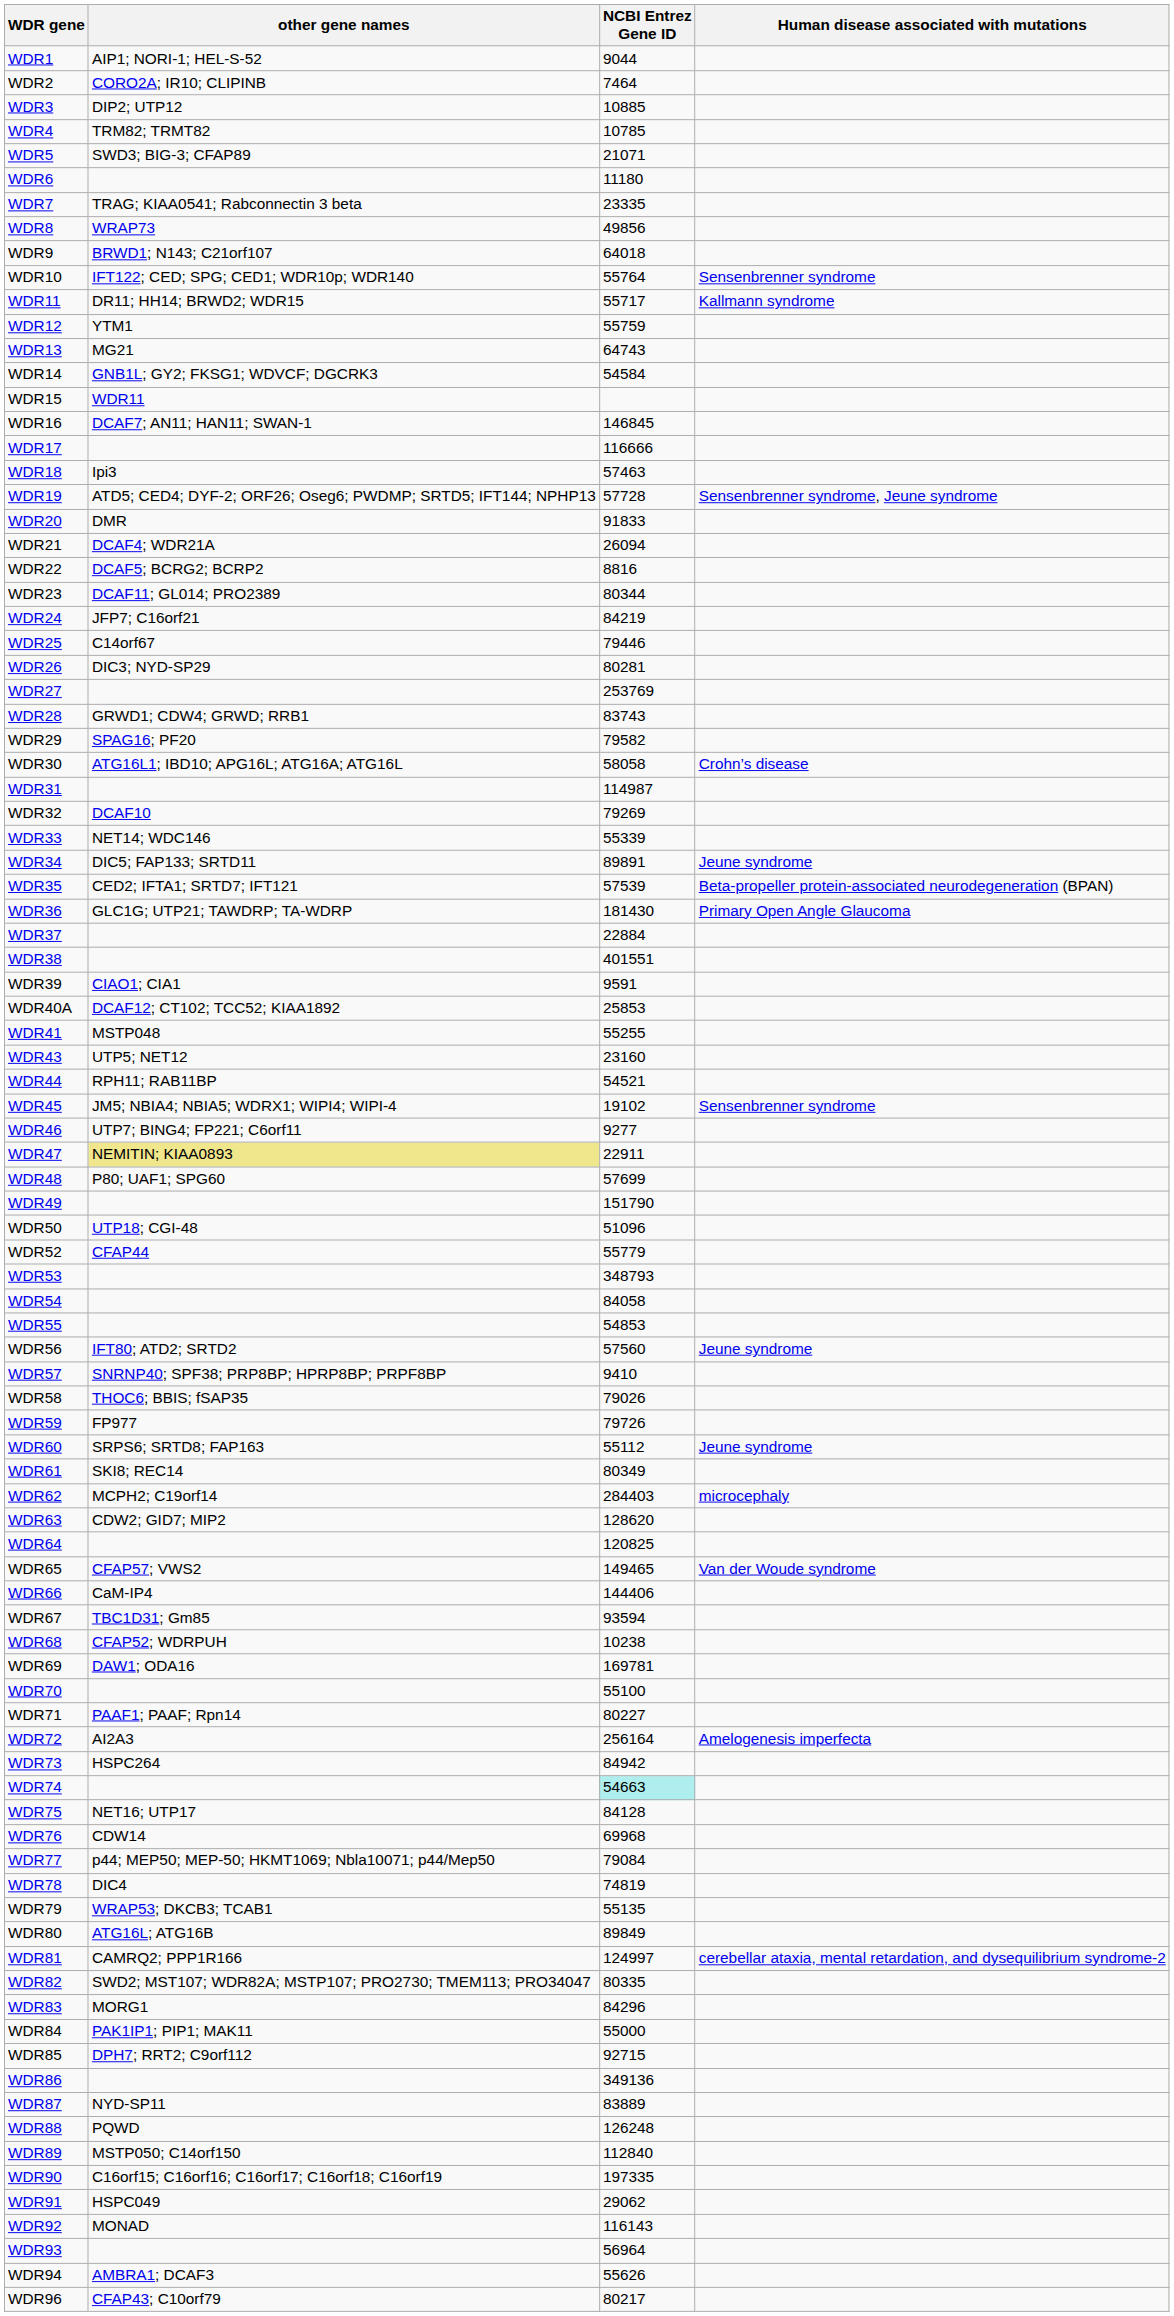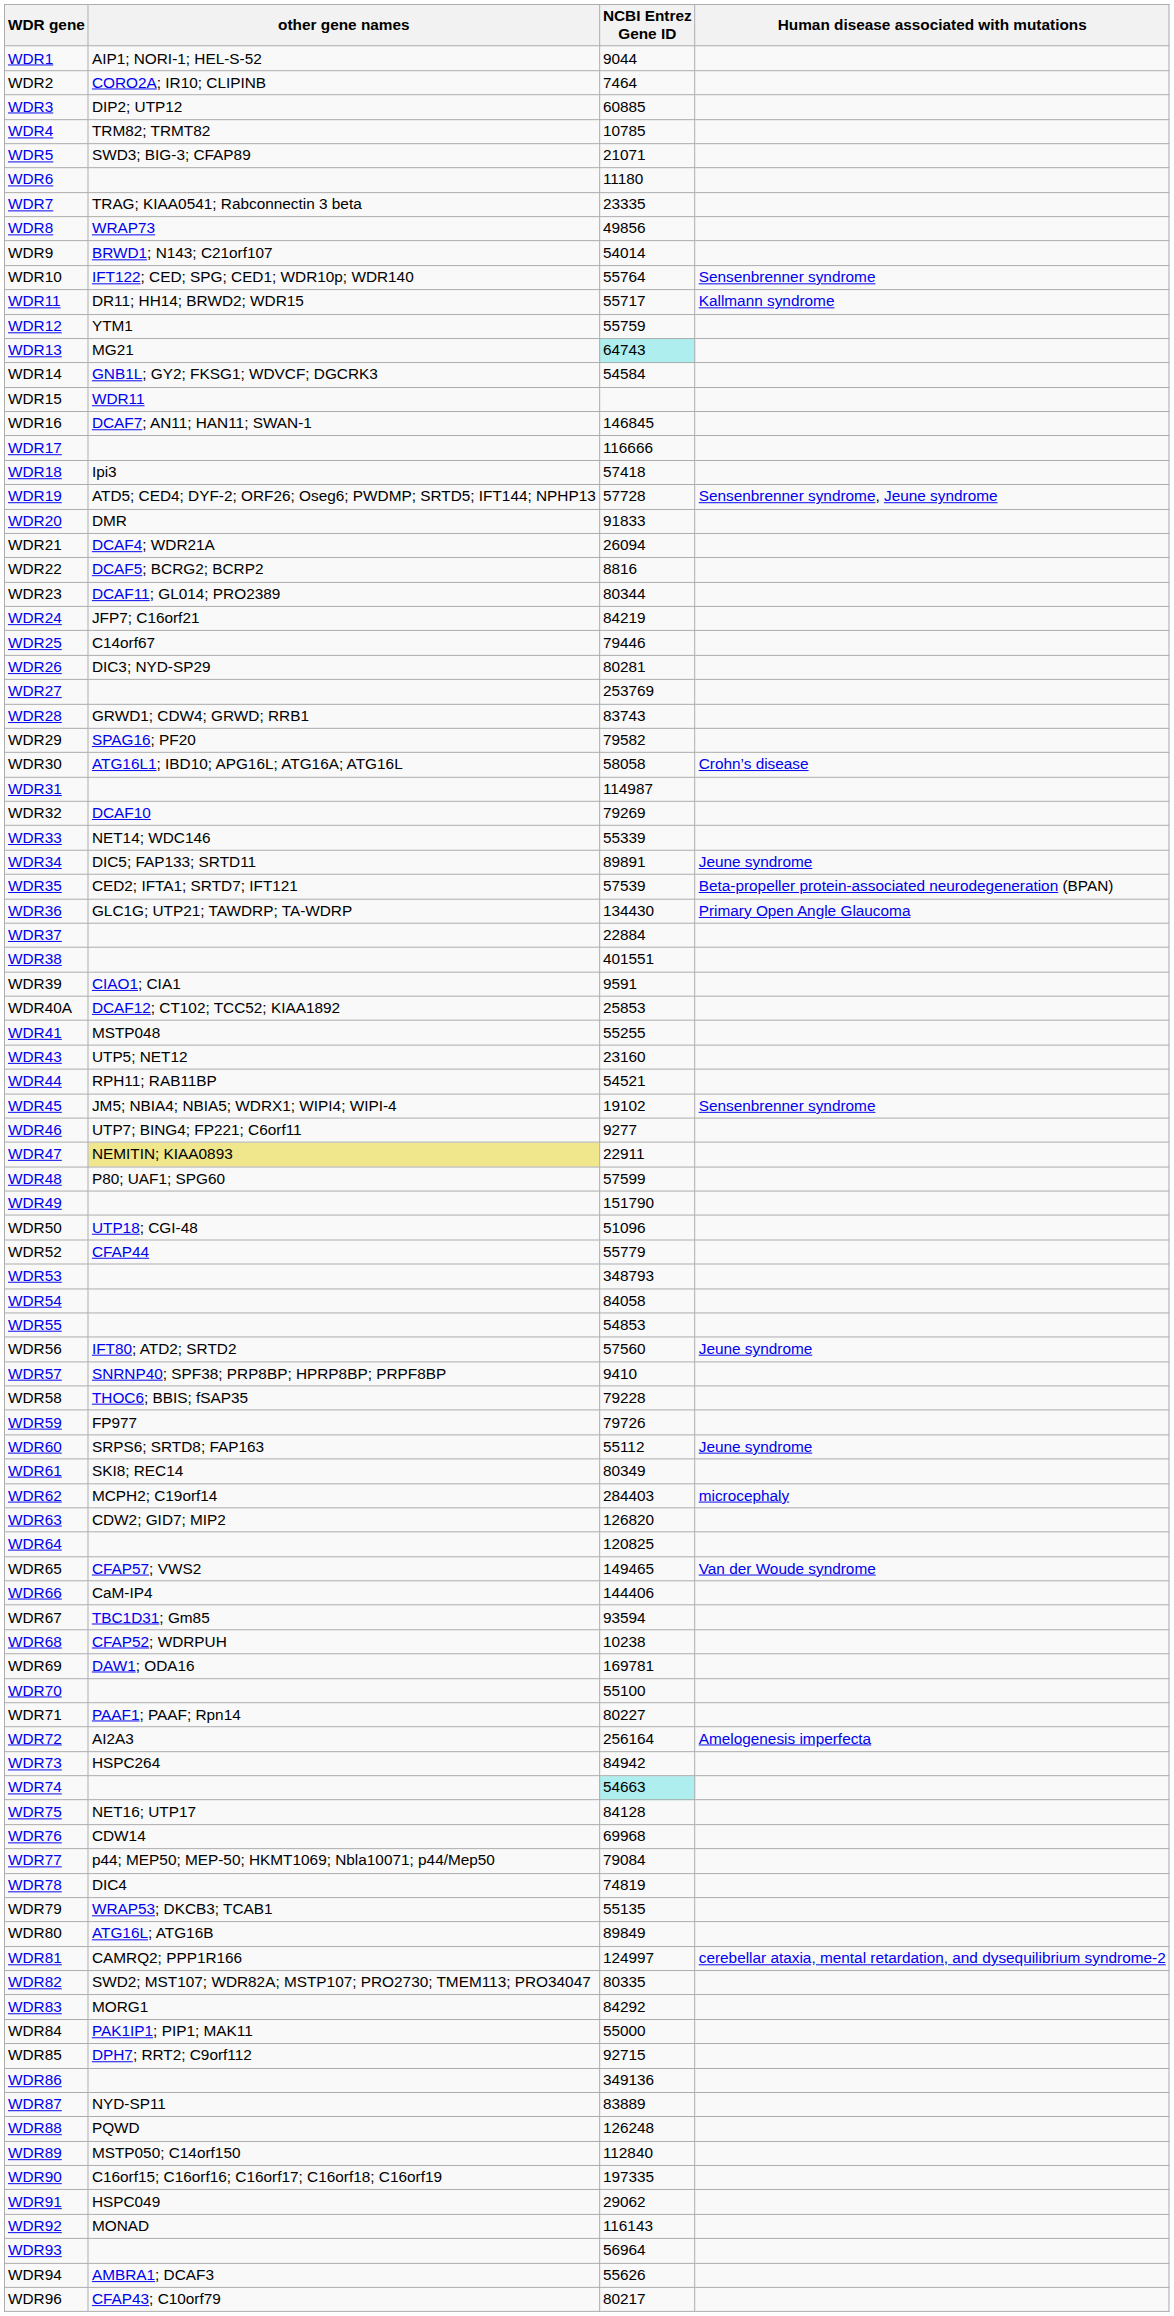WDR3 | NCBI Entrez Gene ID: 10885 -> 60885
WDR9 | NCBI Entrez Gene ID: 64018 -> 54014
WDR13 | NCBI Entrez Gene ID: no background -> paleturquoise background
WDR18 | NCBI Entrez Gene ID: 57463 -> 57418
WDR36 | NCBI Entrez Gene ID: 181430 -> 134430
WDR48 | NCBI Entrez Gene ID: 57699 -> 57599
WDR58 | NCBI Entrez Gene ID: 79026 -> 79228
WDR63 | NCBI Entrez Gene ID: 128620 -> 126820
WDR83 | NCBI Entrez Gene ID: 84296 -> 84292
